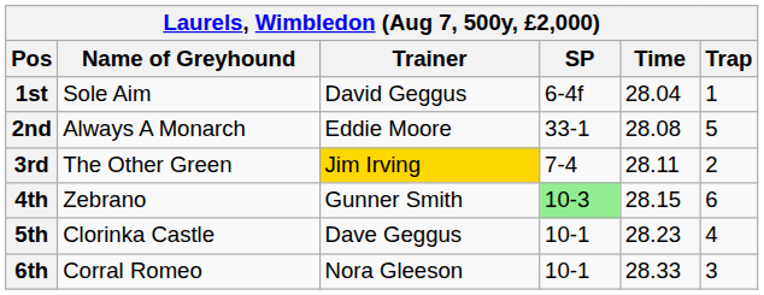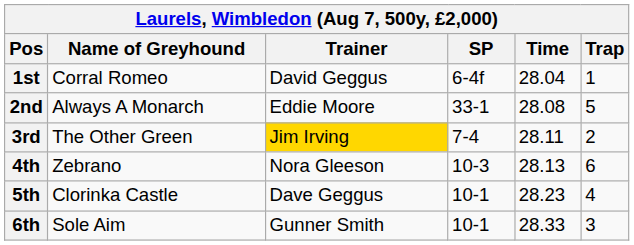1st | Name of Greyhound: Sole Aim -> Corral Romeo
4th | Trainer: Gunner Smith -> Nora Gleeson
4th | SP: lightgreen background -> no background
4th | Time: 28.15 -> 28.13
6th | Name of Greyhound: Corral Romeo -> Sole Aim
6th | Trainer: Nora Gleeson -> Gunner Smith
